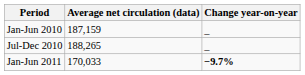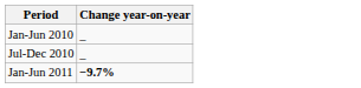- column: Average net circulation (data) | 187,159 | 188,265 | 170,033
